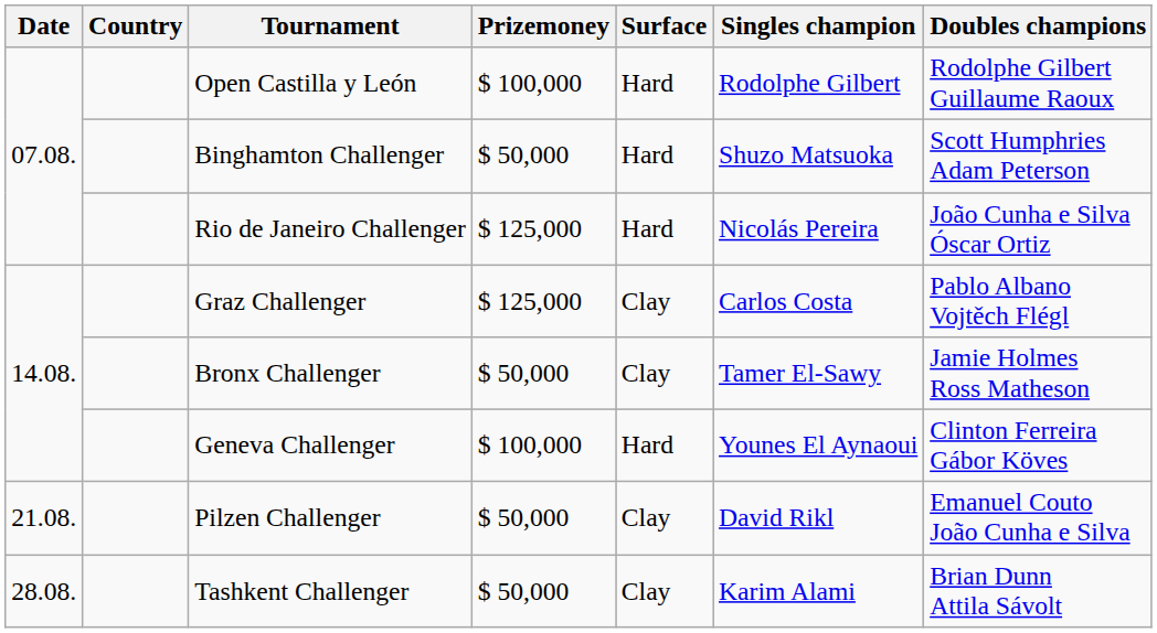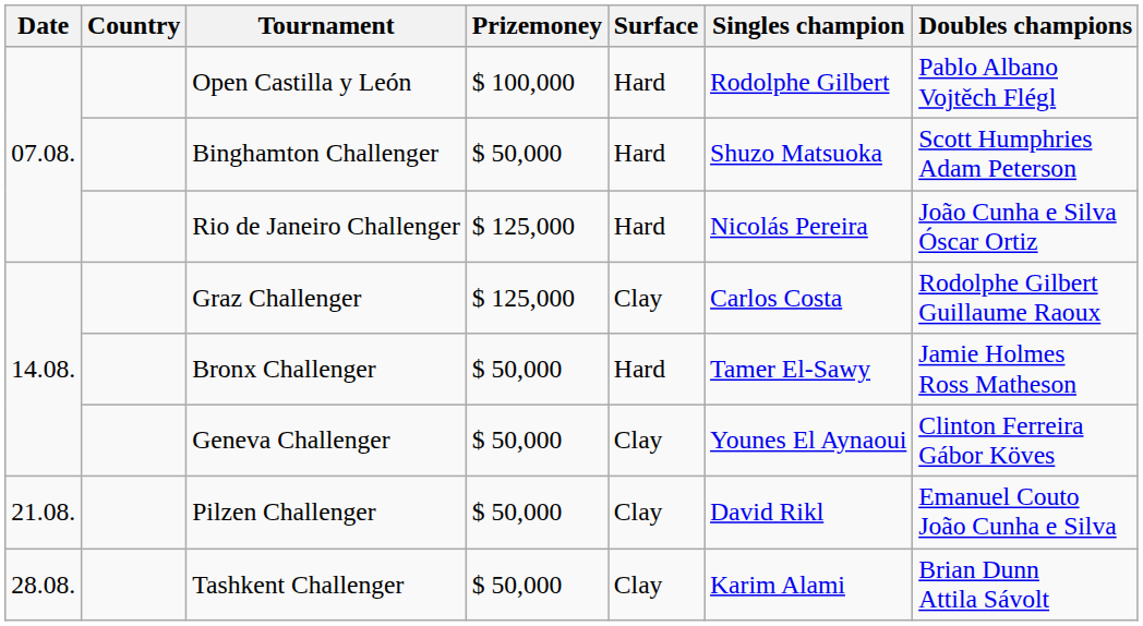Open Castilla y León | Doubles champions: Rodolphe Gilbert Guillaume Raoux -> Pablo Albano Vojtěch Flégl
Graz Challenger | Doubles champions: Pablo Albano Vojtěch Flégl -> Rodolphe Gilbert Guillaume Raoux
Bronx Challenger | Surface: Clay -> Hard
Geneva Challenger | Prizemoney: $ 100,000 -> $ 50,000
Geneva Challenger | Surface: Hard -> Clay
